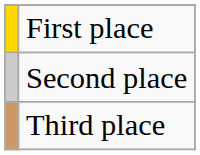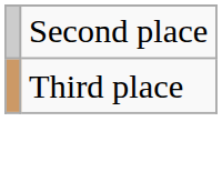- row: First place
